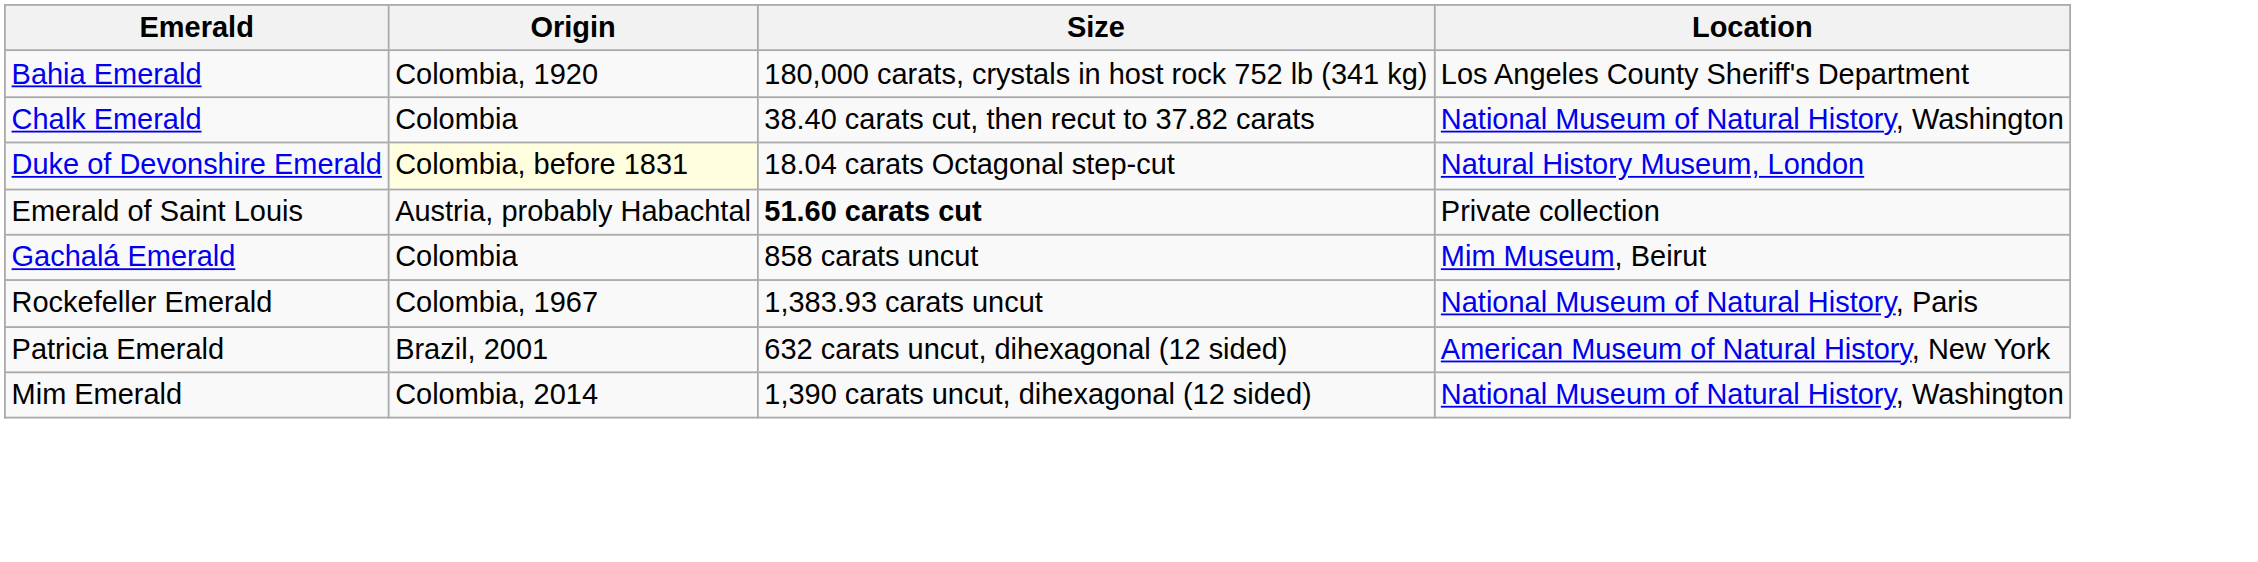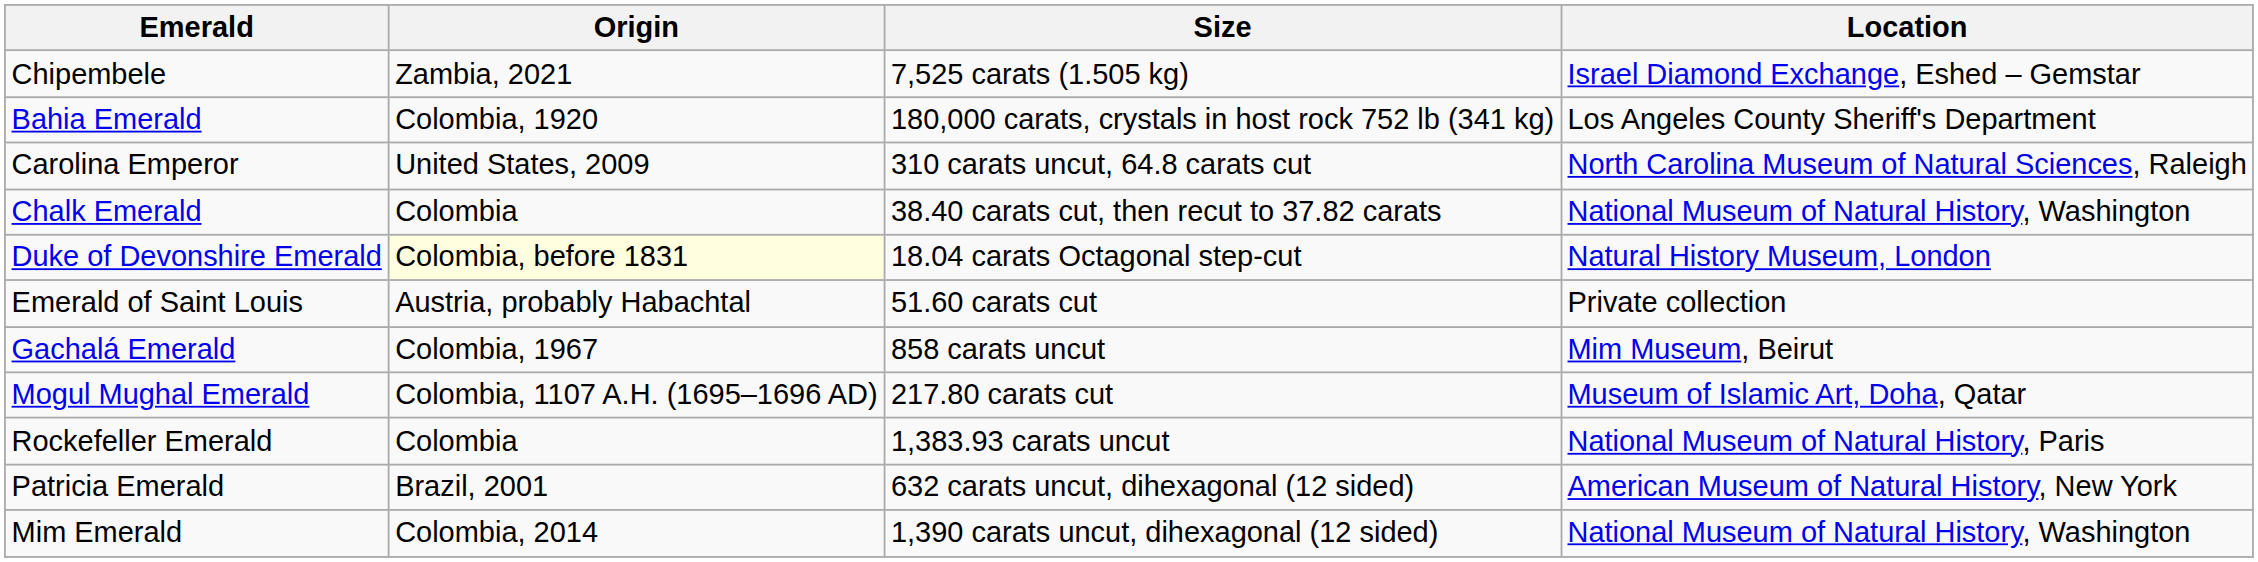+ row: Chipembele | Zambia, 2021 | 7,525 carats (1.505 kg) | Israel Diamond Exchange, Eshed – Gemstar
+ row: Carolina Emperor | United States, 2009 | 310 carats uncut, 64.8 carats cut | North Carolina Museum of Natural Sciences, Raleigh
Emerald of Saint Louis | Size: bold -> normal
Gachalá Emerald | Origin: Colombia -> Colombia, 1967
+ row: Mogul Mughal Emerald | Colombia, 1107 A.H. (1695–1696 AD) | 217.80 carats cut | Museum of Islamic Art, Doha, Qatar
Rockefeller Emerald | Origin: Colombia, 1967 -> Colombia
